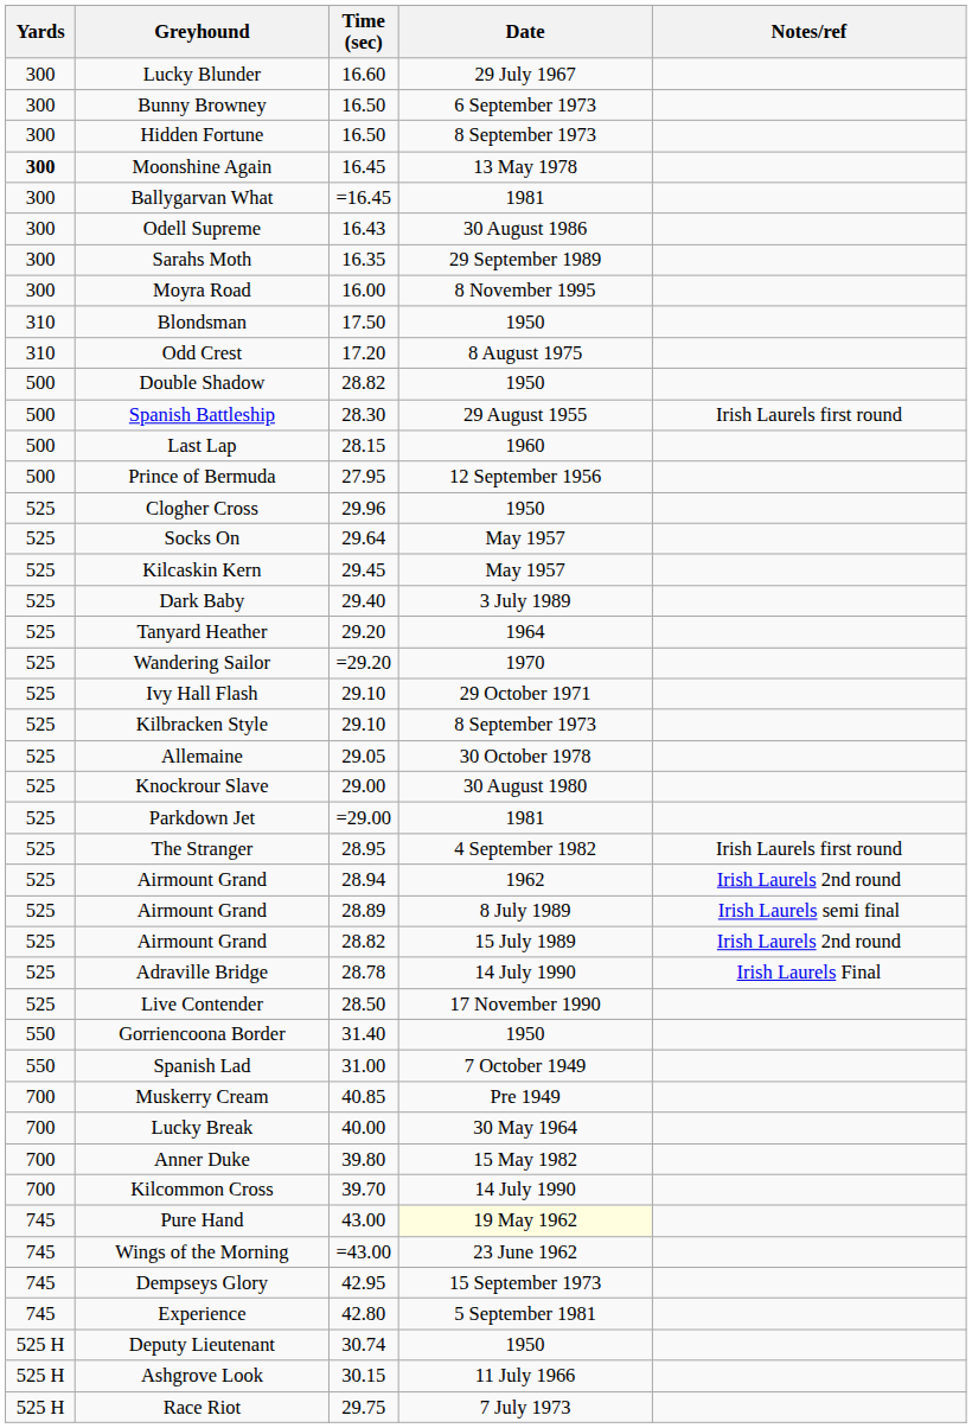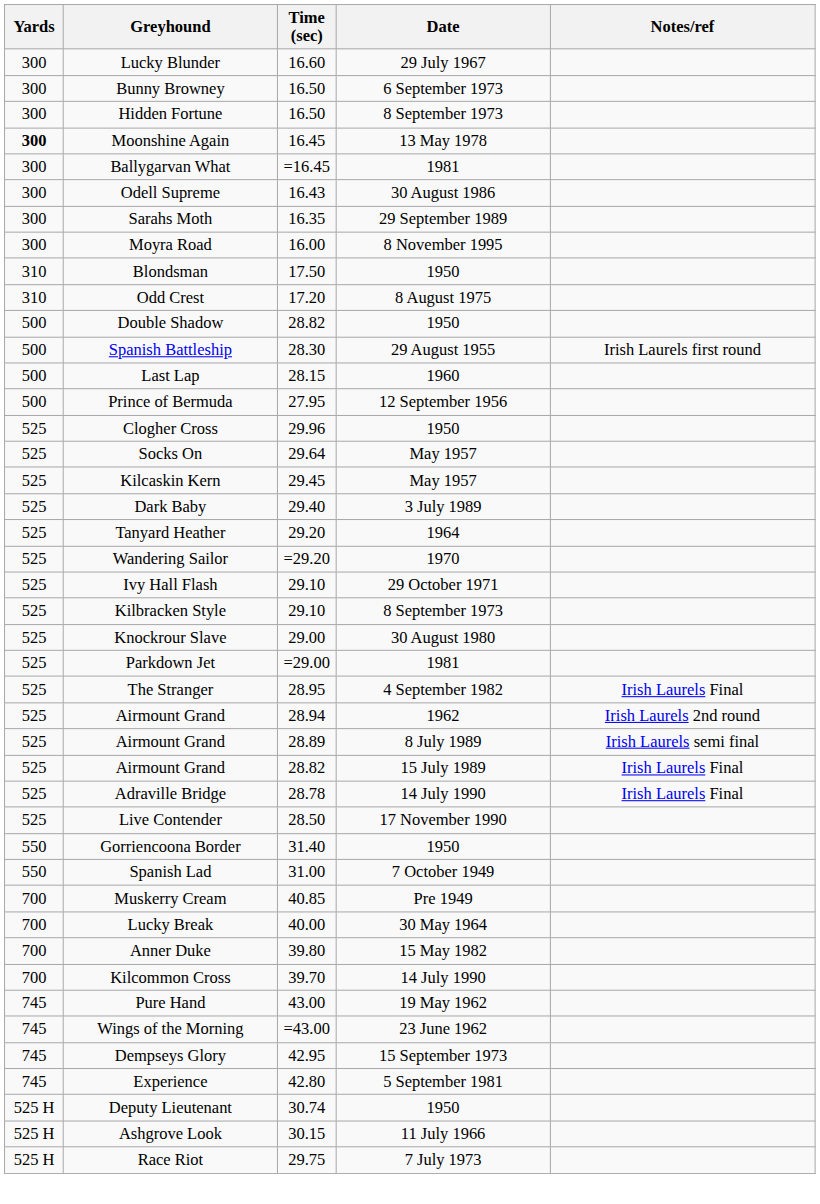- row: 525 | Allemaine | 29.05 | 30 October 1978
The Stranger | Notes/ref: Irish Laurels first round -> Irish Laurels Final
Airmount Grand / 28.82 | Notes/ref: Irish Laurels 2nd round -> Irish Laurels Final
Pure Hand | Date: lightyellow background -> no background
